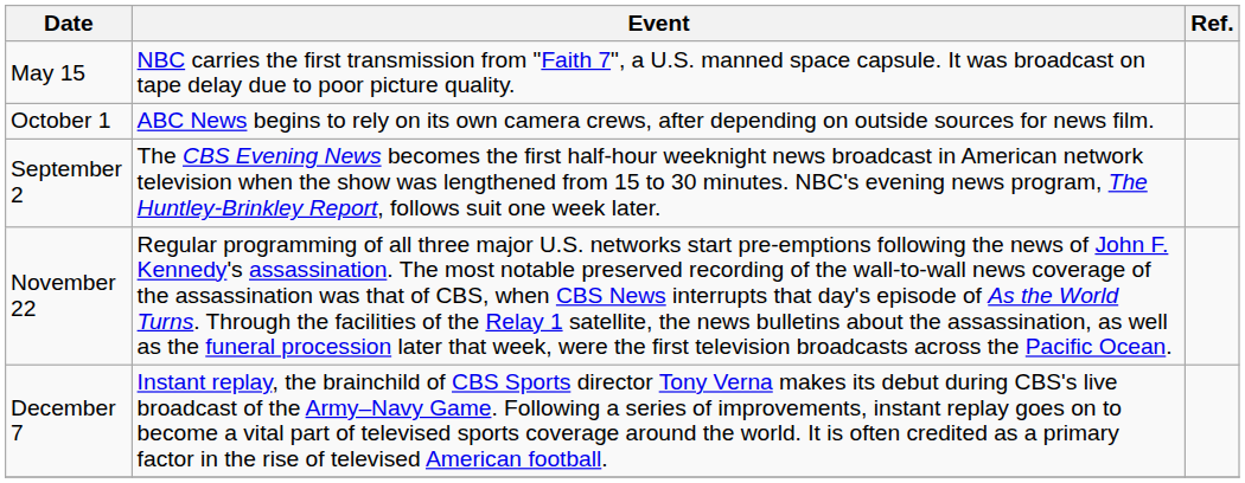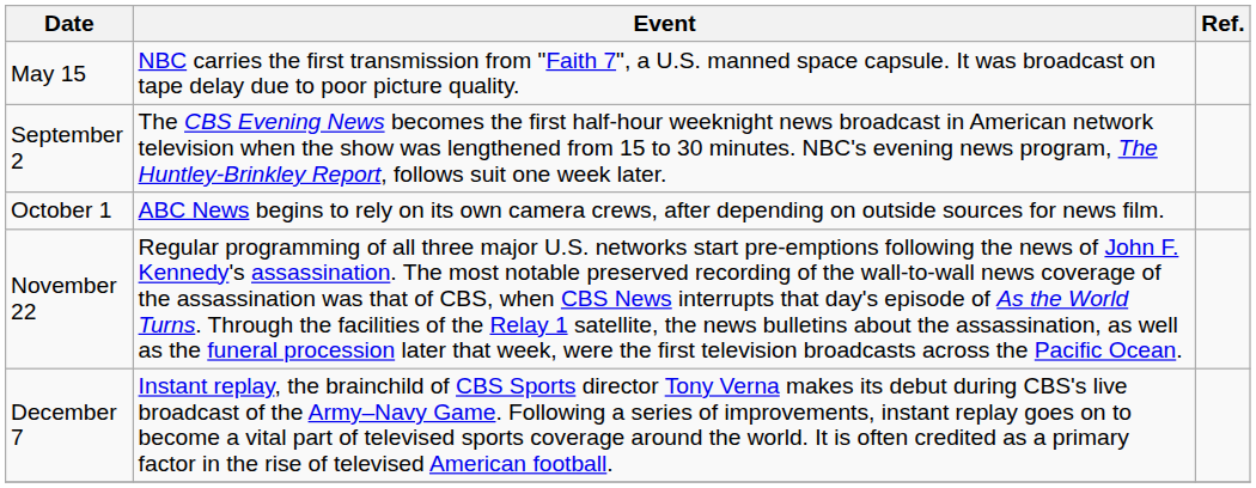rows swapped: September 2 <-> October 1
